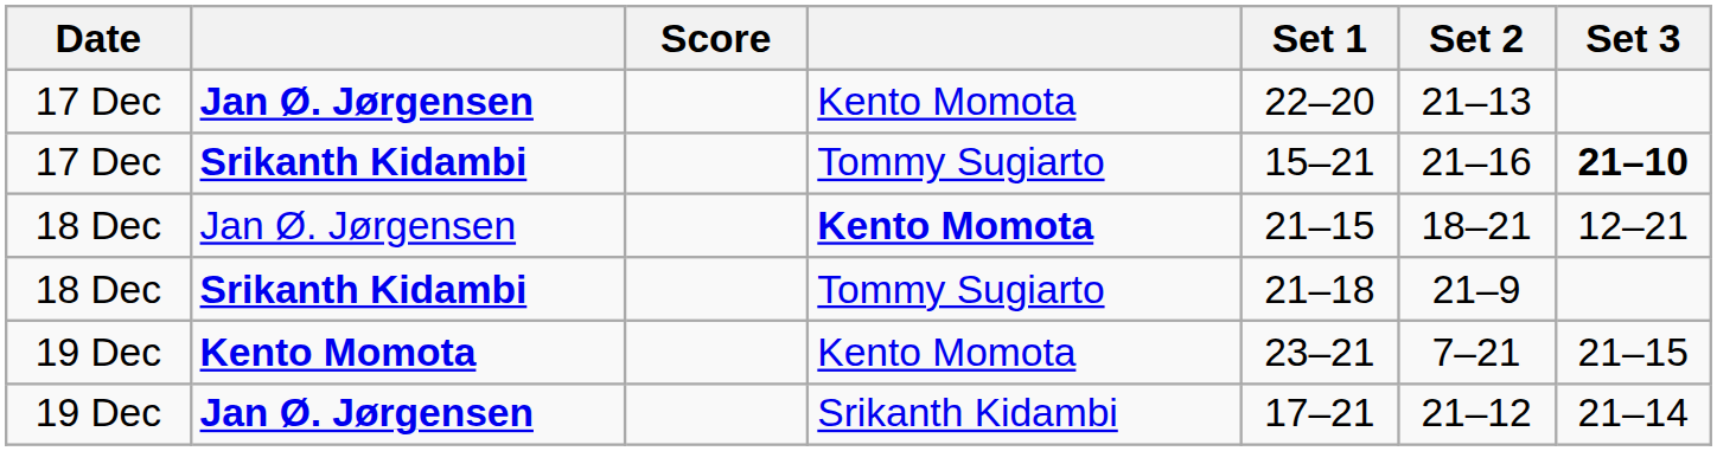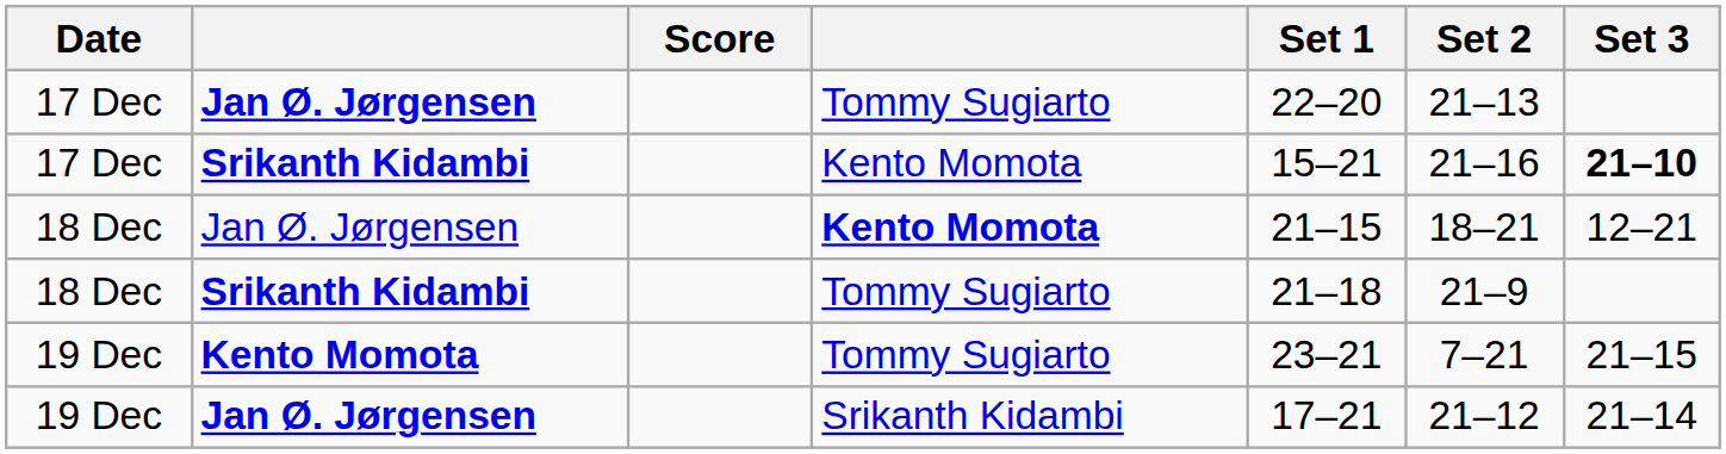17 Dec / Jan Ø. Jørgensen | column 4: Kento Momota -> Tommy Sugiarto
17 Dec / Srikanth Kidambi | column 4: Tommy Sugiarto -> Kento Momota
19 Dec / Kento Momota | column 4: Kento Momota -> Tommy Sugiarto
